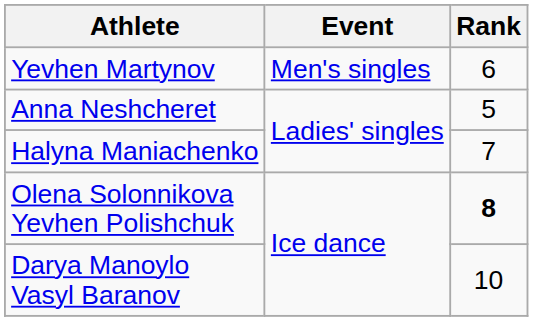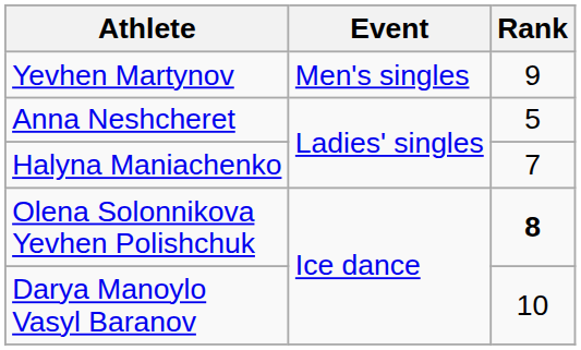Yevhen Martynov | Rank: 6 -> 9
